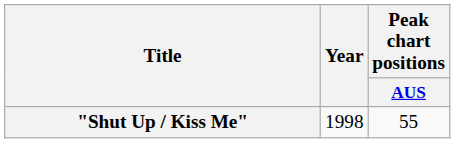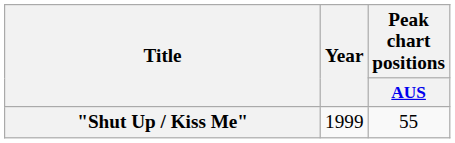"Shut Up / Kiss Me" | Year: 1998 -> 1999
